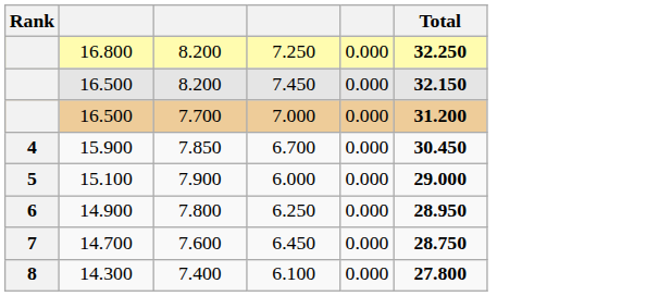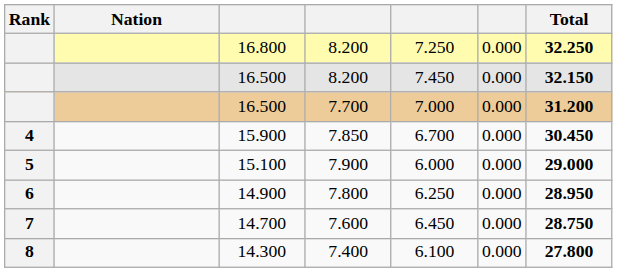+ column: Nation
